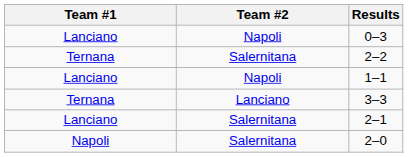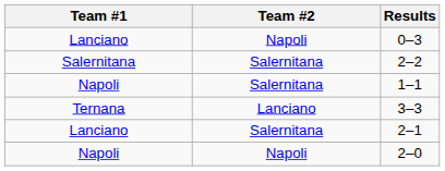2–2 | Team #1: Ternana -> Salernitana
1–1 | Team #1: Lanciano -> Napoli
1–1 | Team #2: Napoli -> Salernitana
2–0 | Team #2: Salernitana -> Napoli
